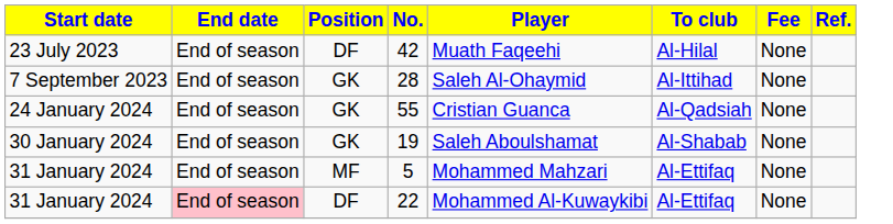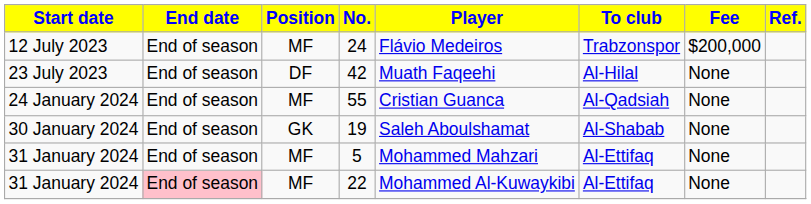+ row: 12 July 2023 | End of season | MF | 24 | Flávio Medeiros | Trabzonspor | $200,000
- row: 7 September 2023 | End of season | GK | 28 | Saleh Al-Ohaymid | Al-Ittihad | None
55 | Position: GK -> MF
22 | Position: DF -> MF
